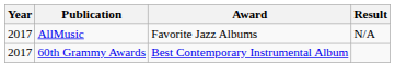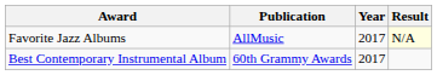columns swapped: Year <-> Award
AllMusic | Result: no background -> lightyellow background
